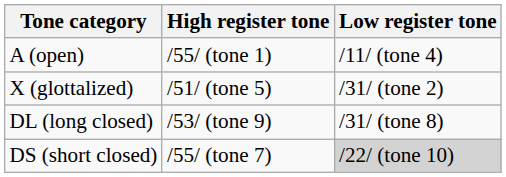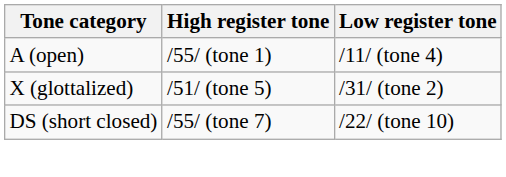- row: DL (long closed) | /53/ (tone 9) | /31/ (tone 8)
DS (short closed) | Low register tone: lightgrey background -> no background
